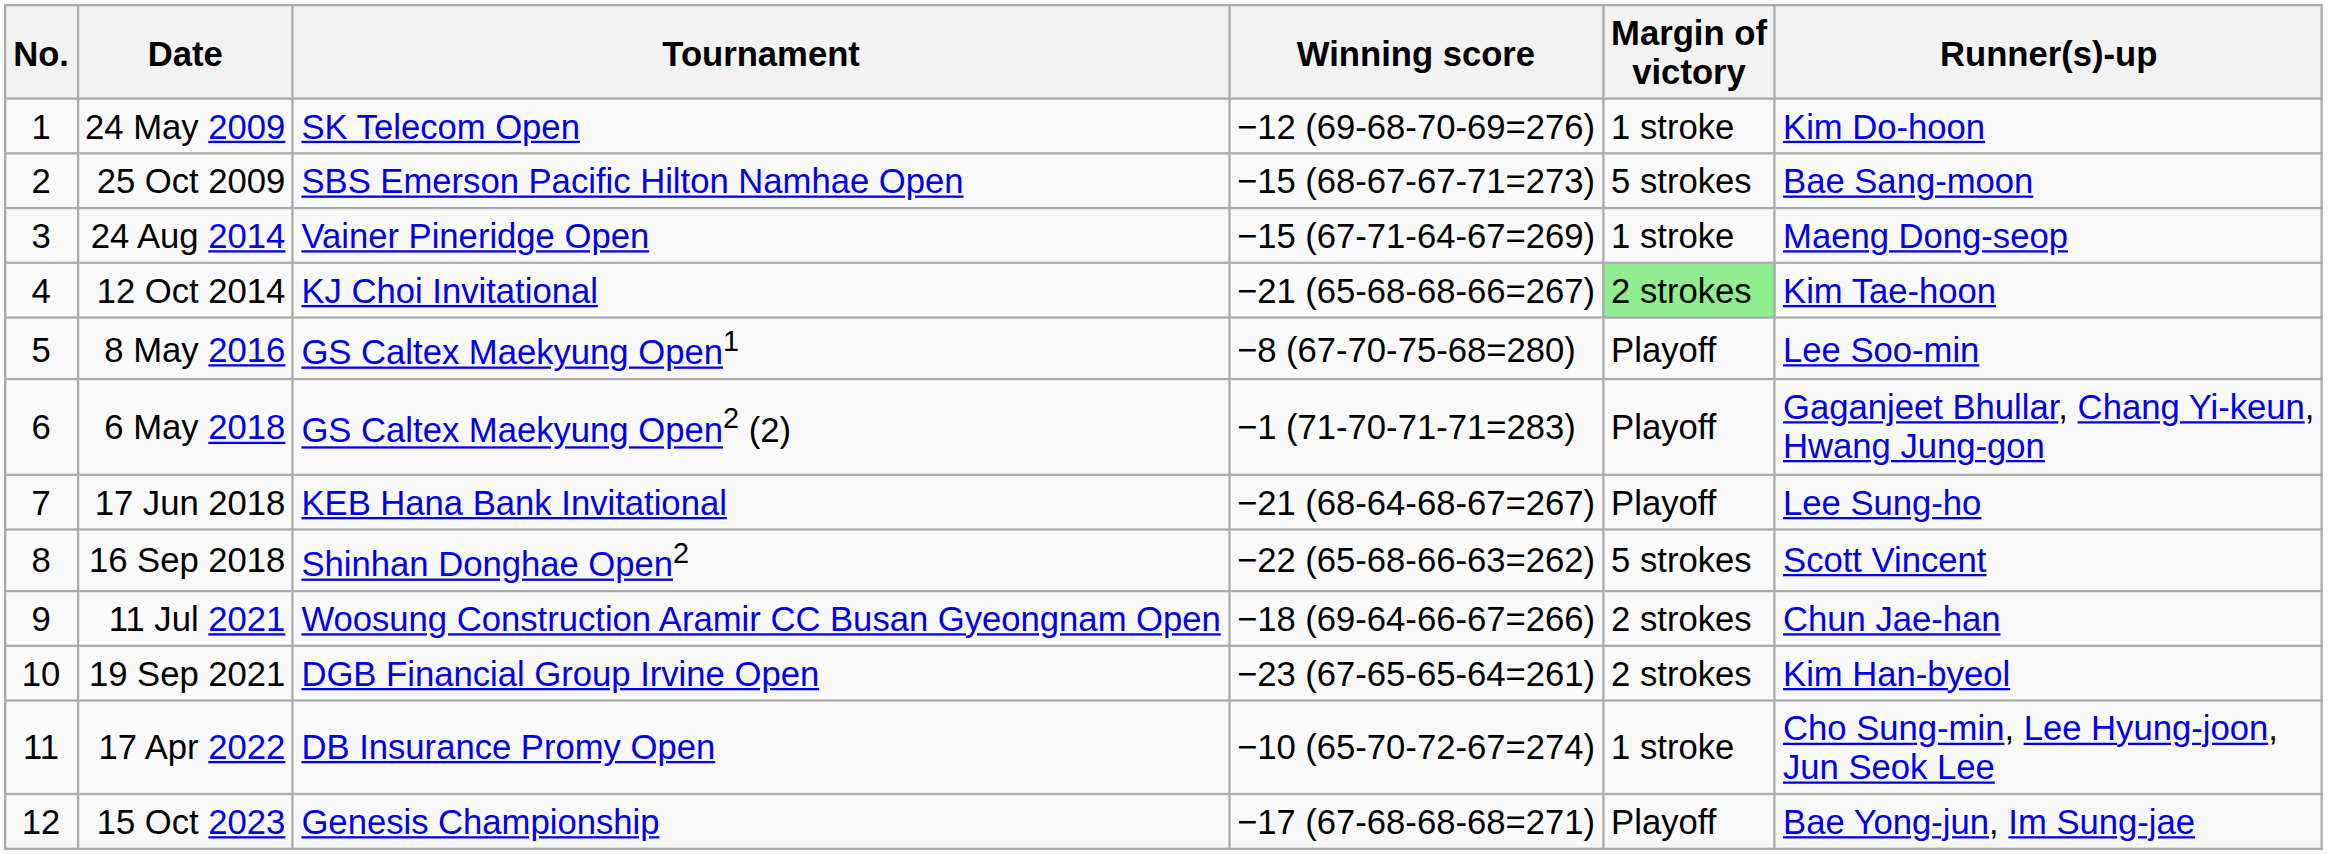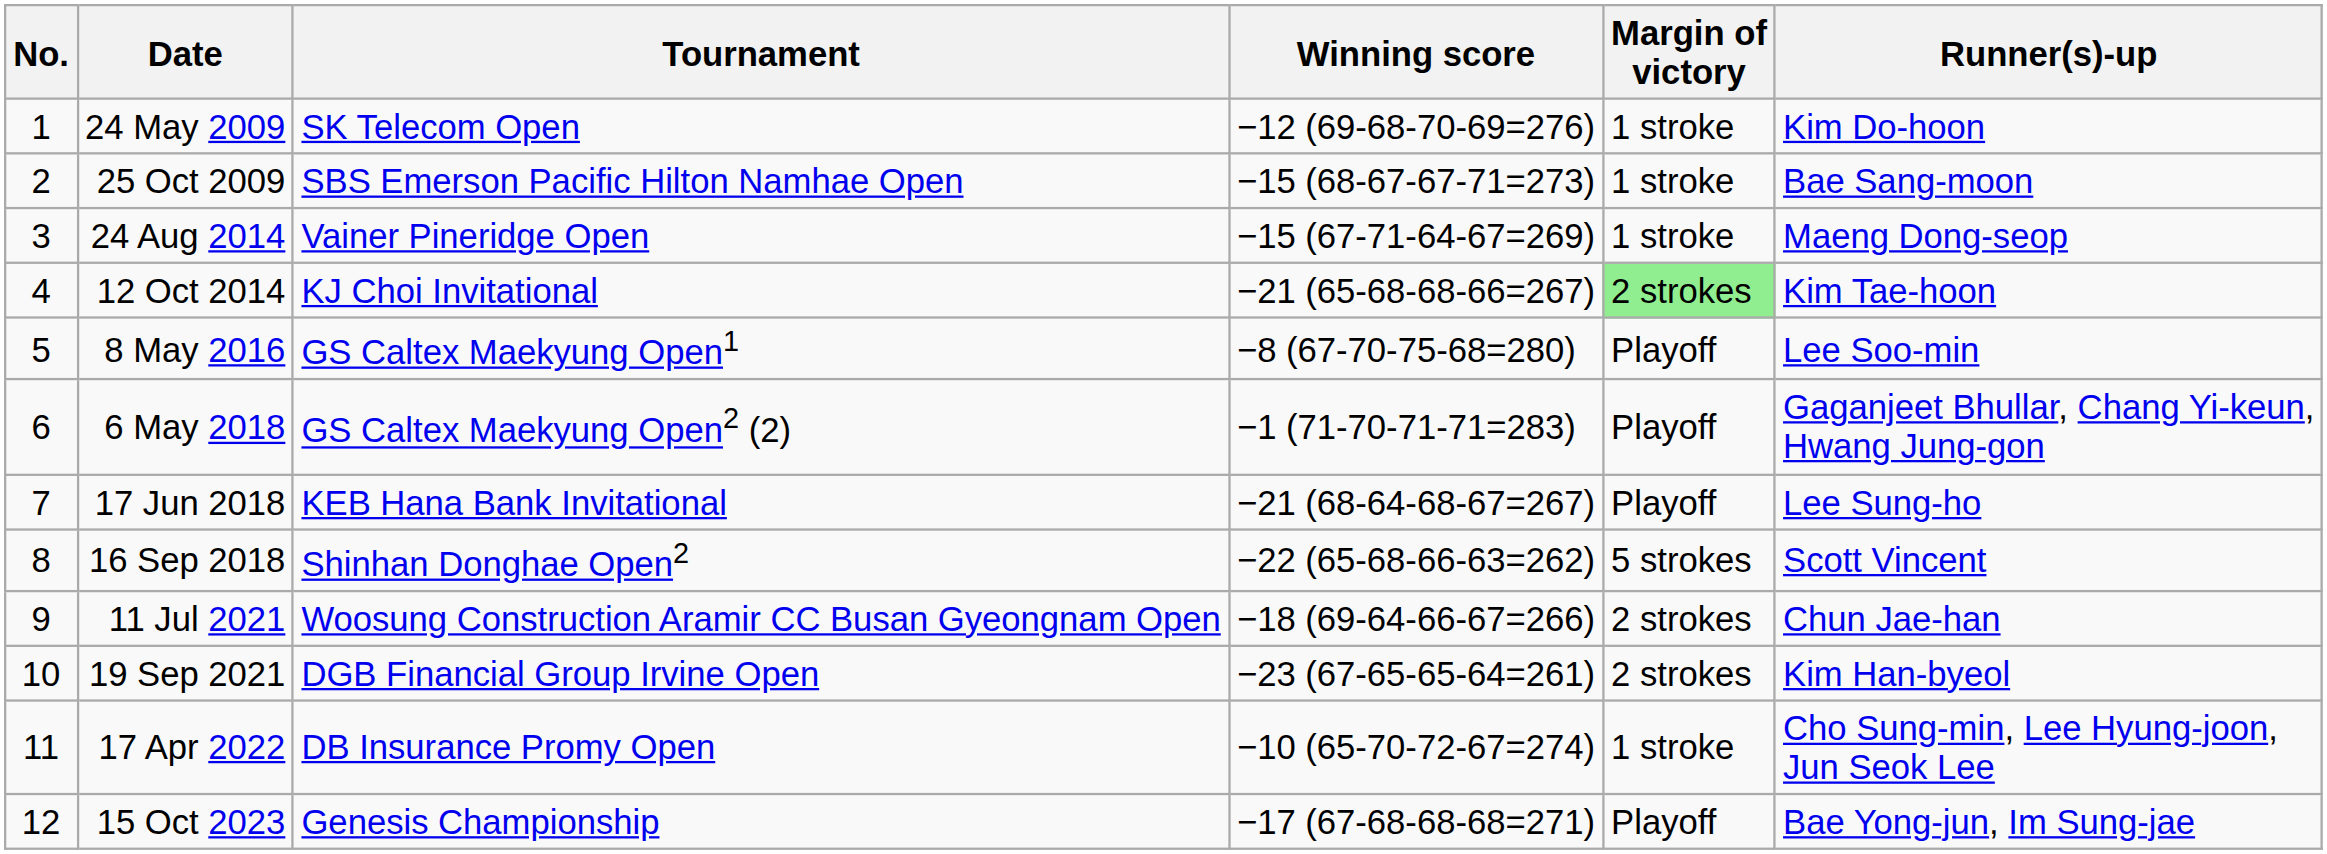25 Oct 2009 | Margin of victory: 5 strokes -> 1 stroke
